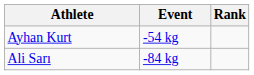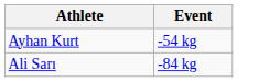- column: Rank
